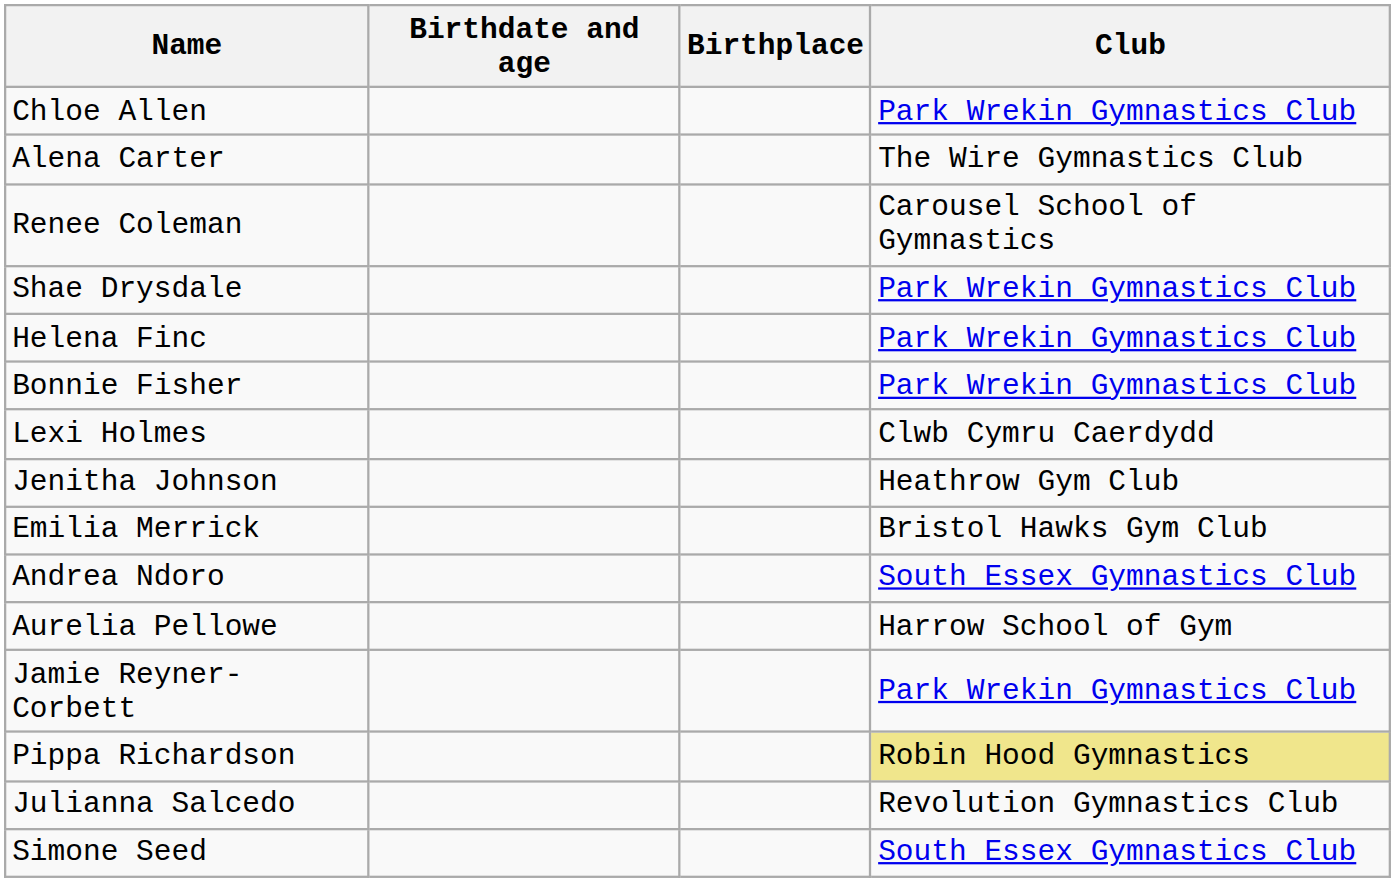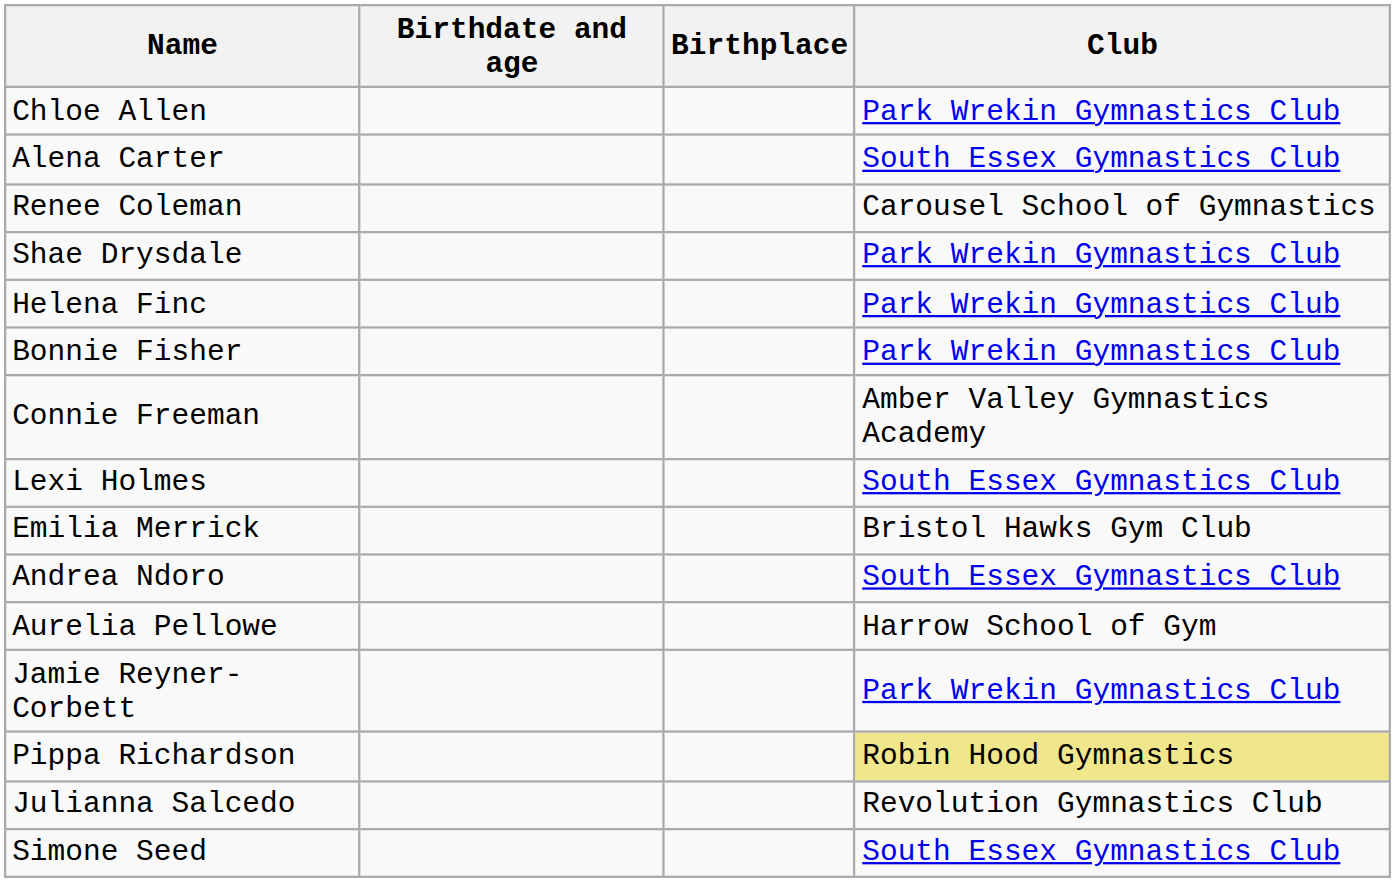Alena Carter | Club: The Wire Gymnastics Club -> South Essex Gymnastics Club
+ row: Connie Freeman | Amber Valley Gymnastics Academy
Lexi Holmes | Club: Clwb Cymru Caerdydd -> South Essex Gymnastics Club
- row: Jenitha Johnson | Heathrow Gym Club
